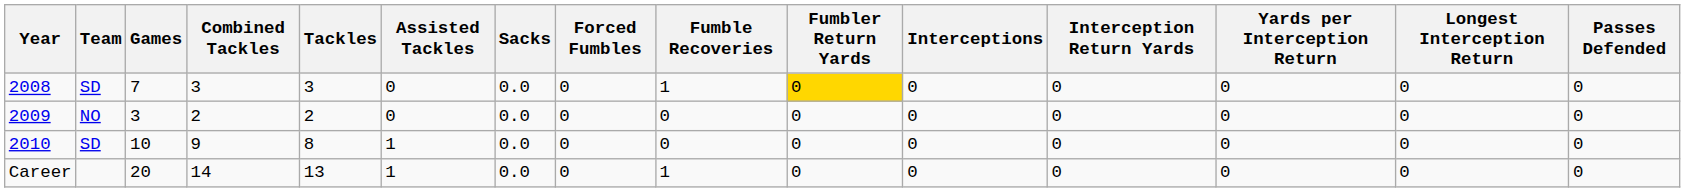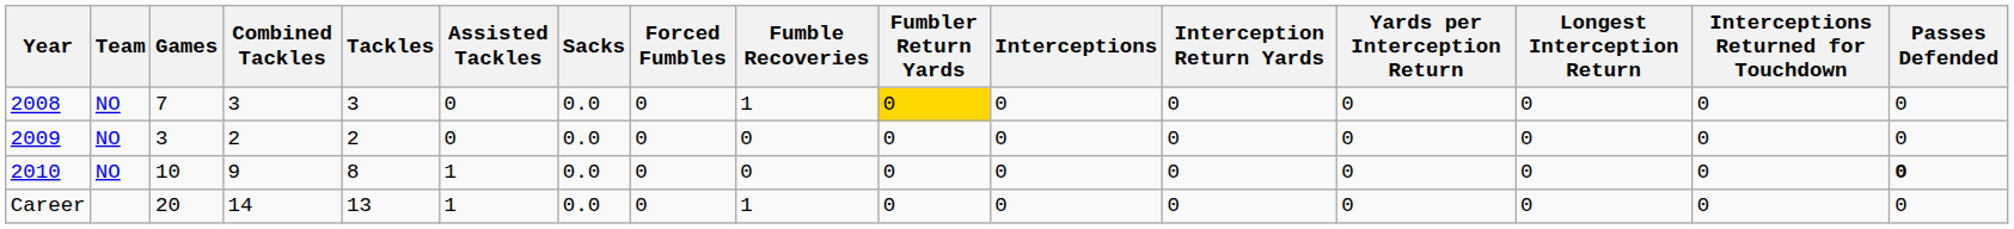+ column: Interceptions Returned for Touchdown | 0 | 0 | 0 | 0
2008 | Team: SD -> NO
2010 | Team: SD -> NO
2010 | Passes Defended: normal -> bold
